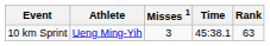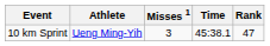10 km Sprint | Rank: 63 -> 47
